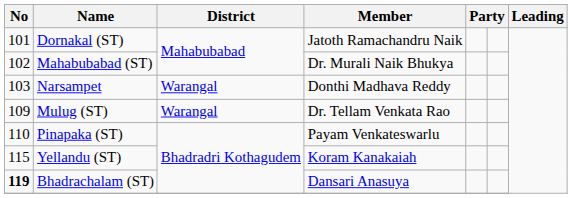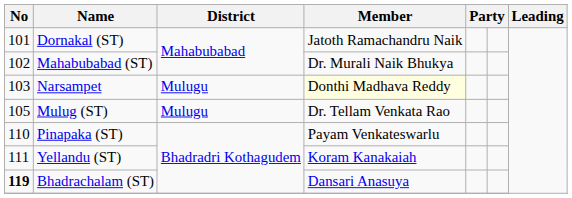Narsampet | District: Warangal -> Mulugu
Narsampet | Member: no background -> lightyellow background
Mulug (ST) | No: 109 -> 105
Mulug (ST) | District: Warangal -> Mulugu
Yellandu (ST) | No: 115 -> 111
